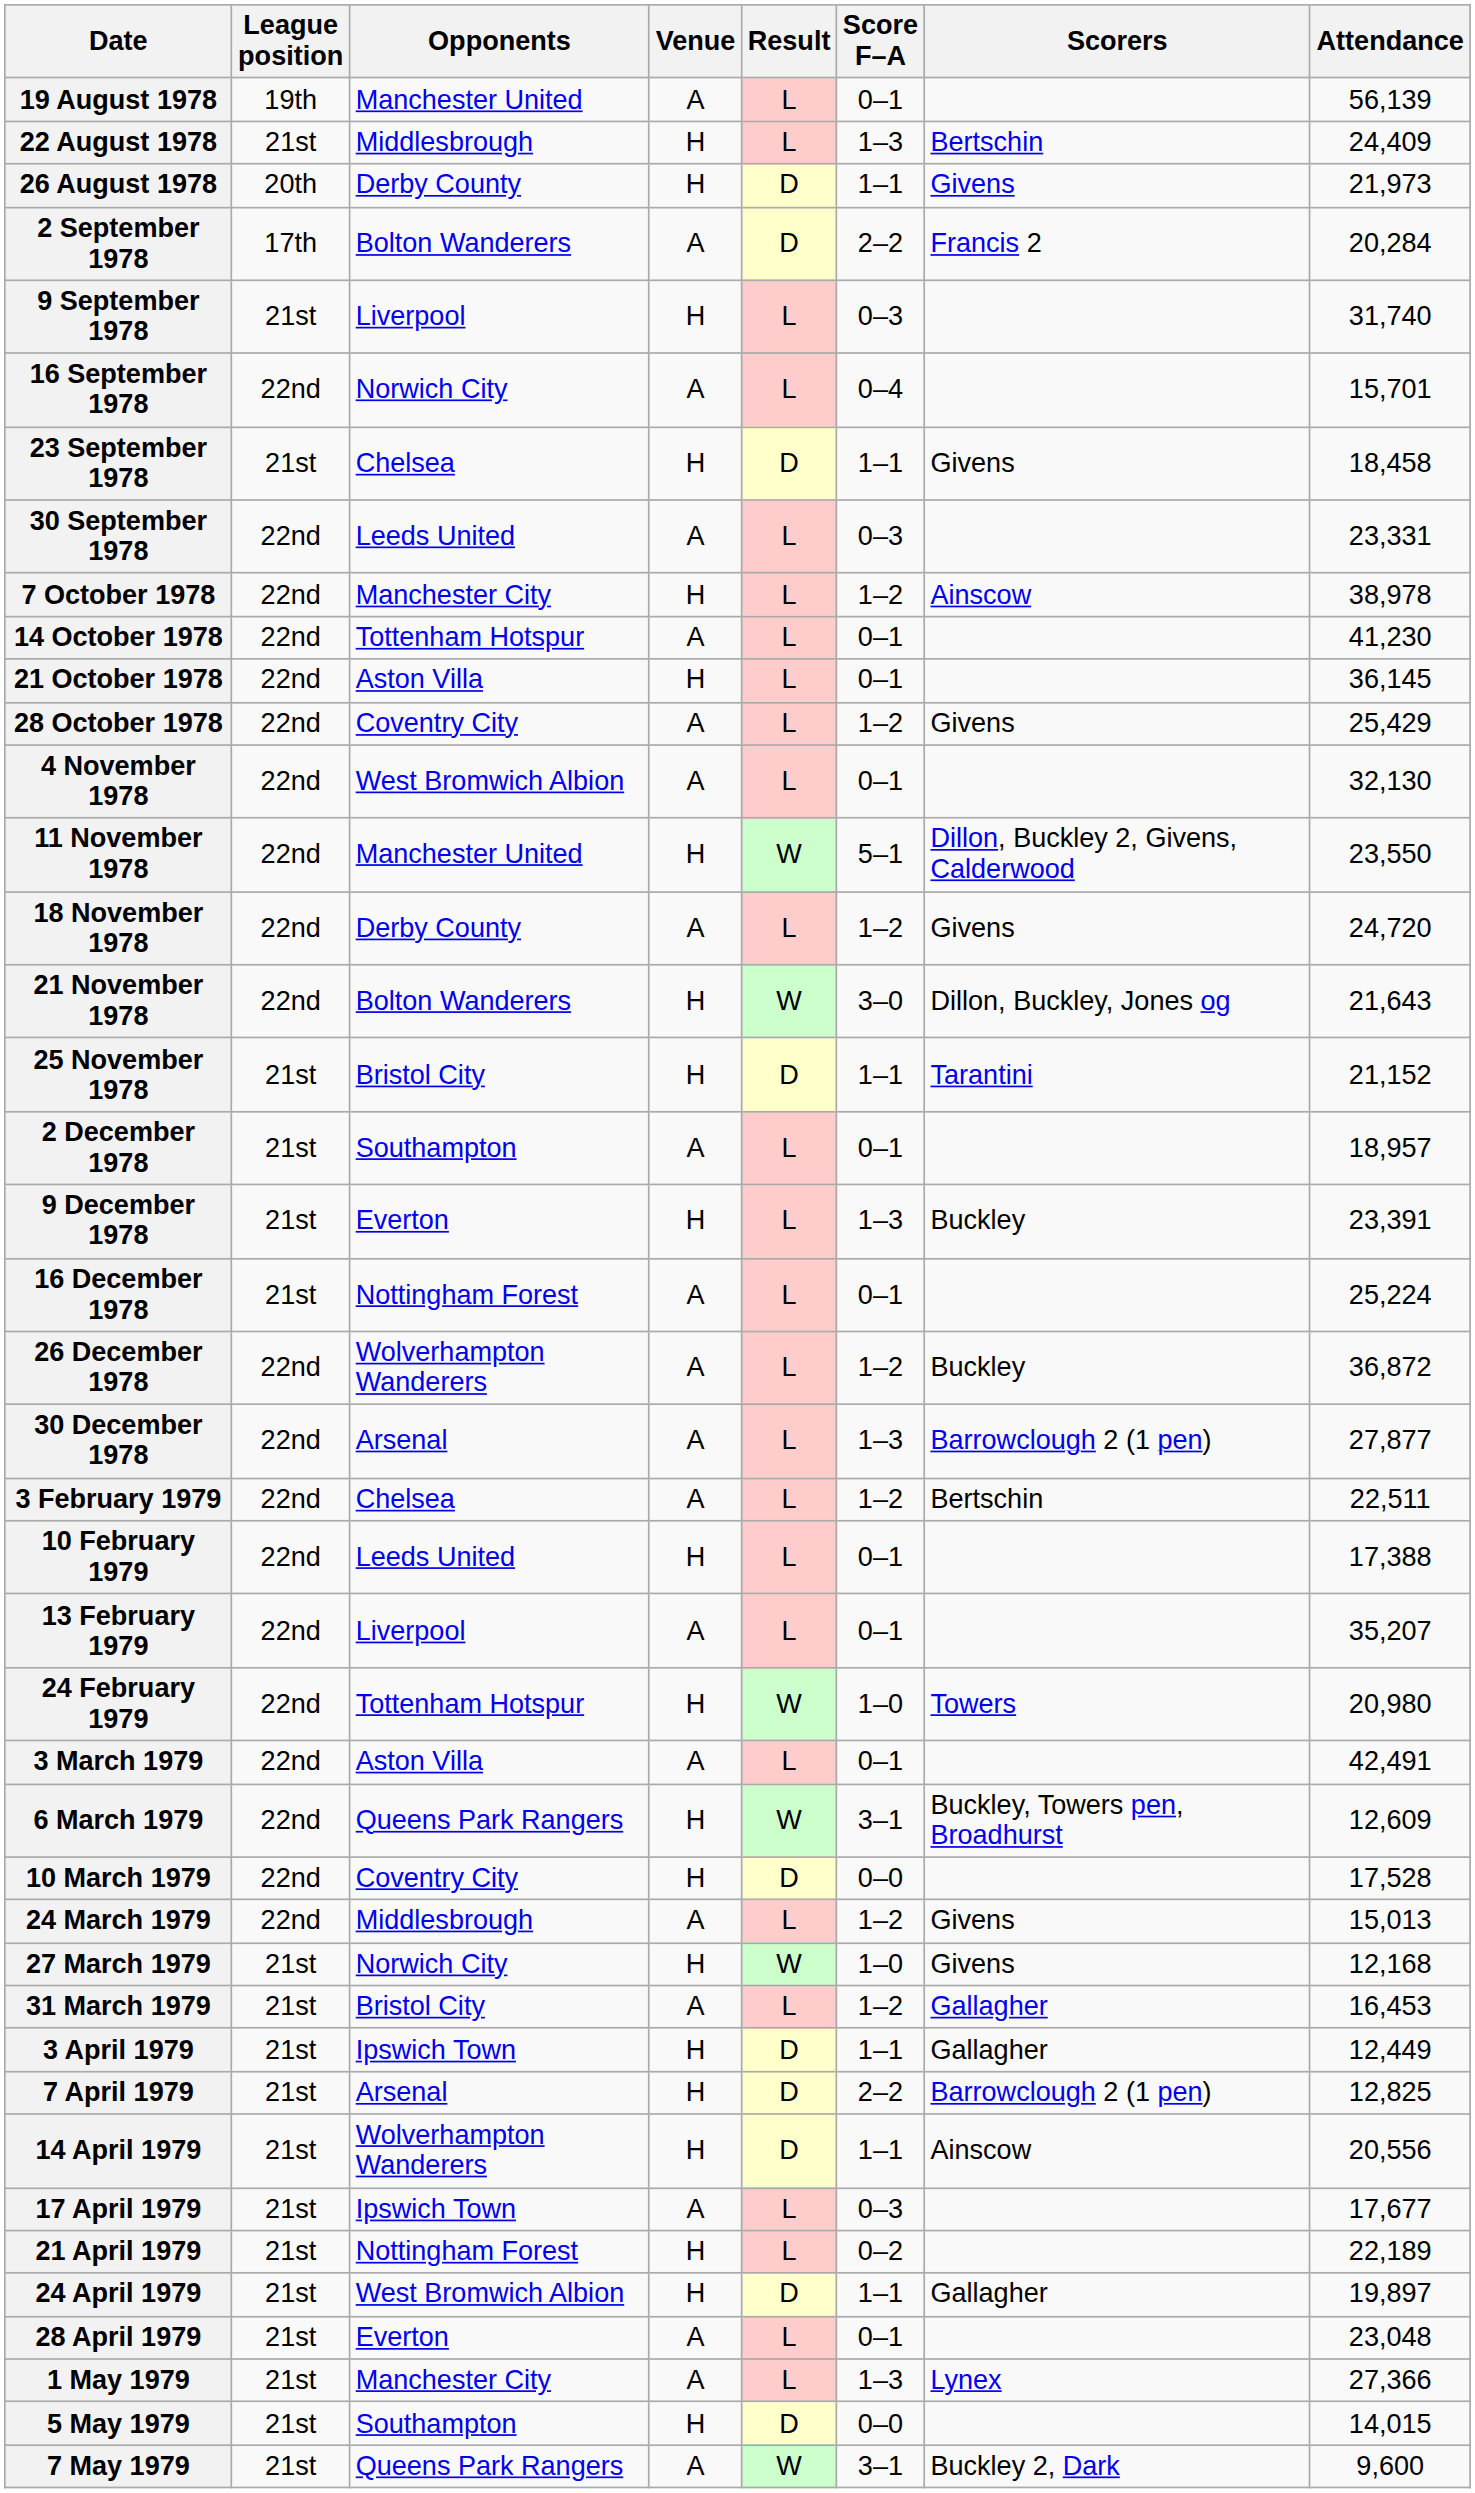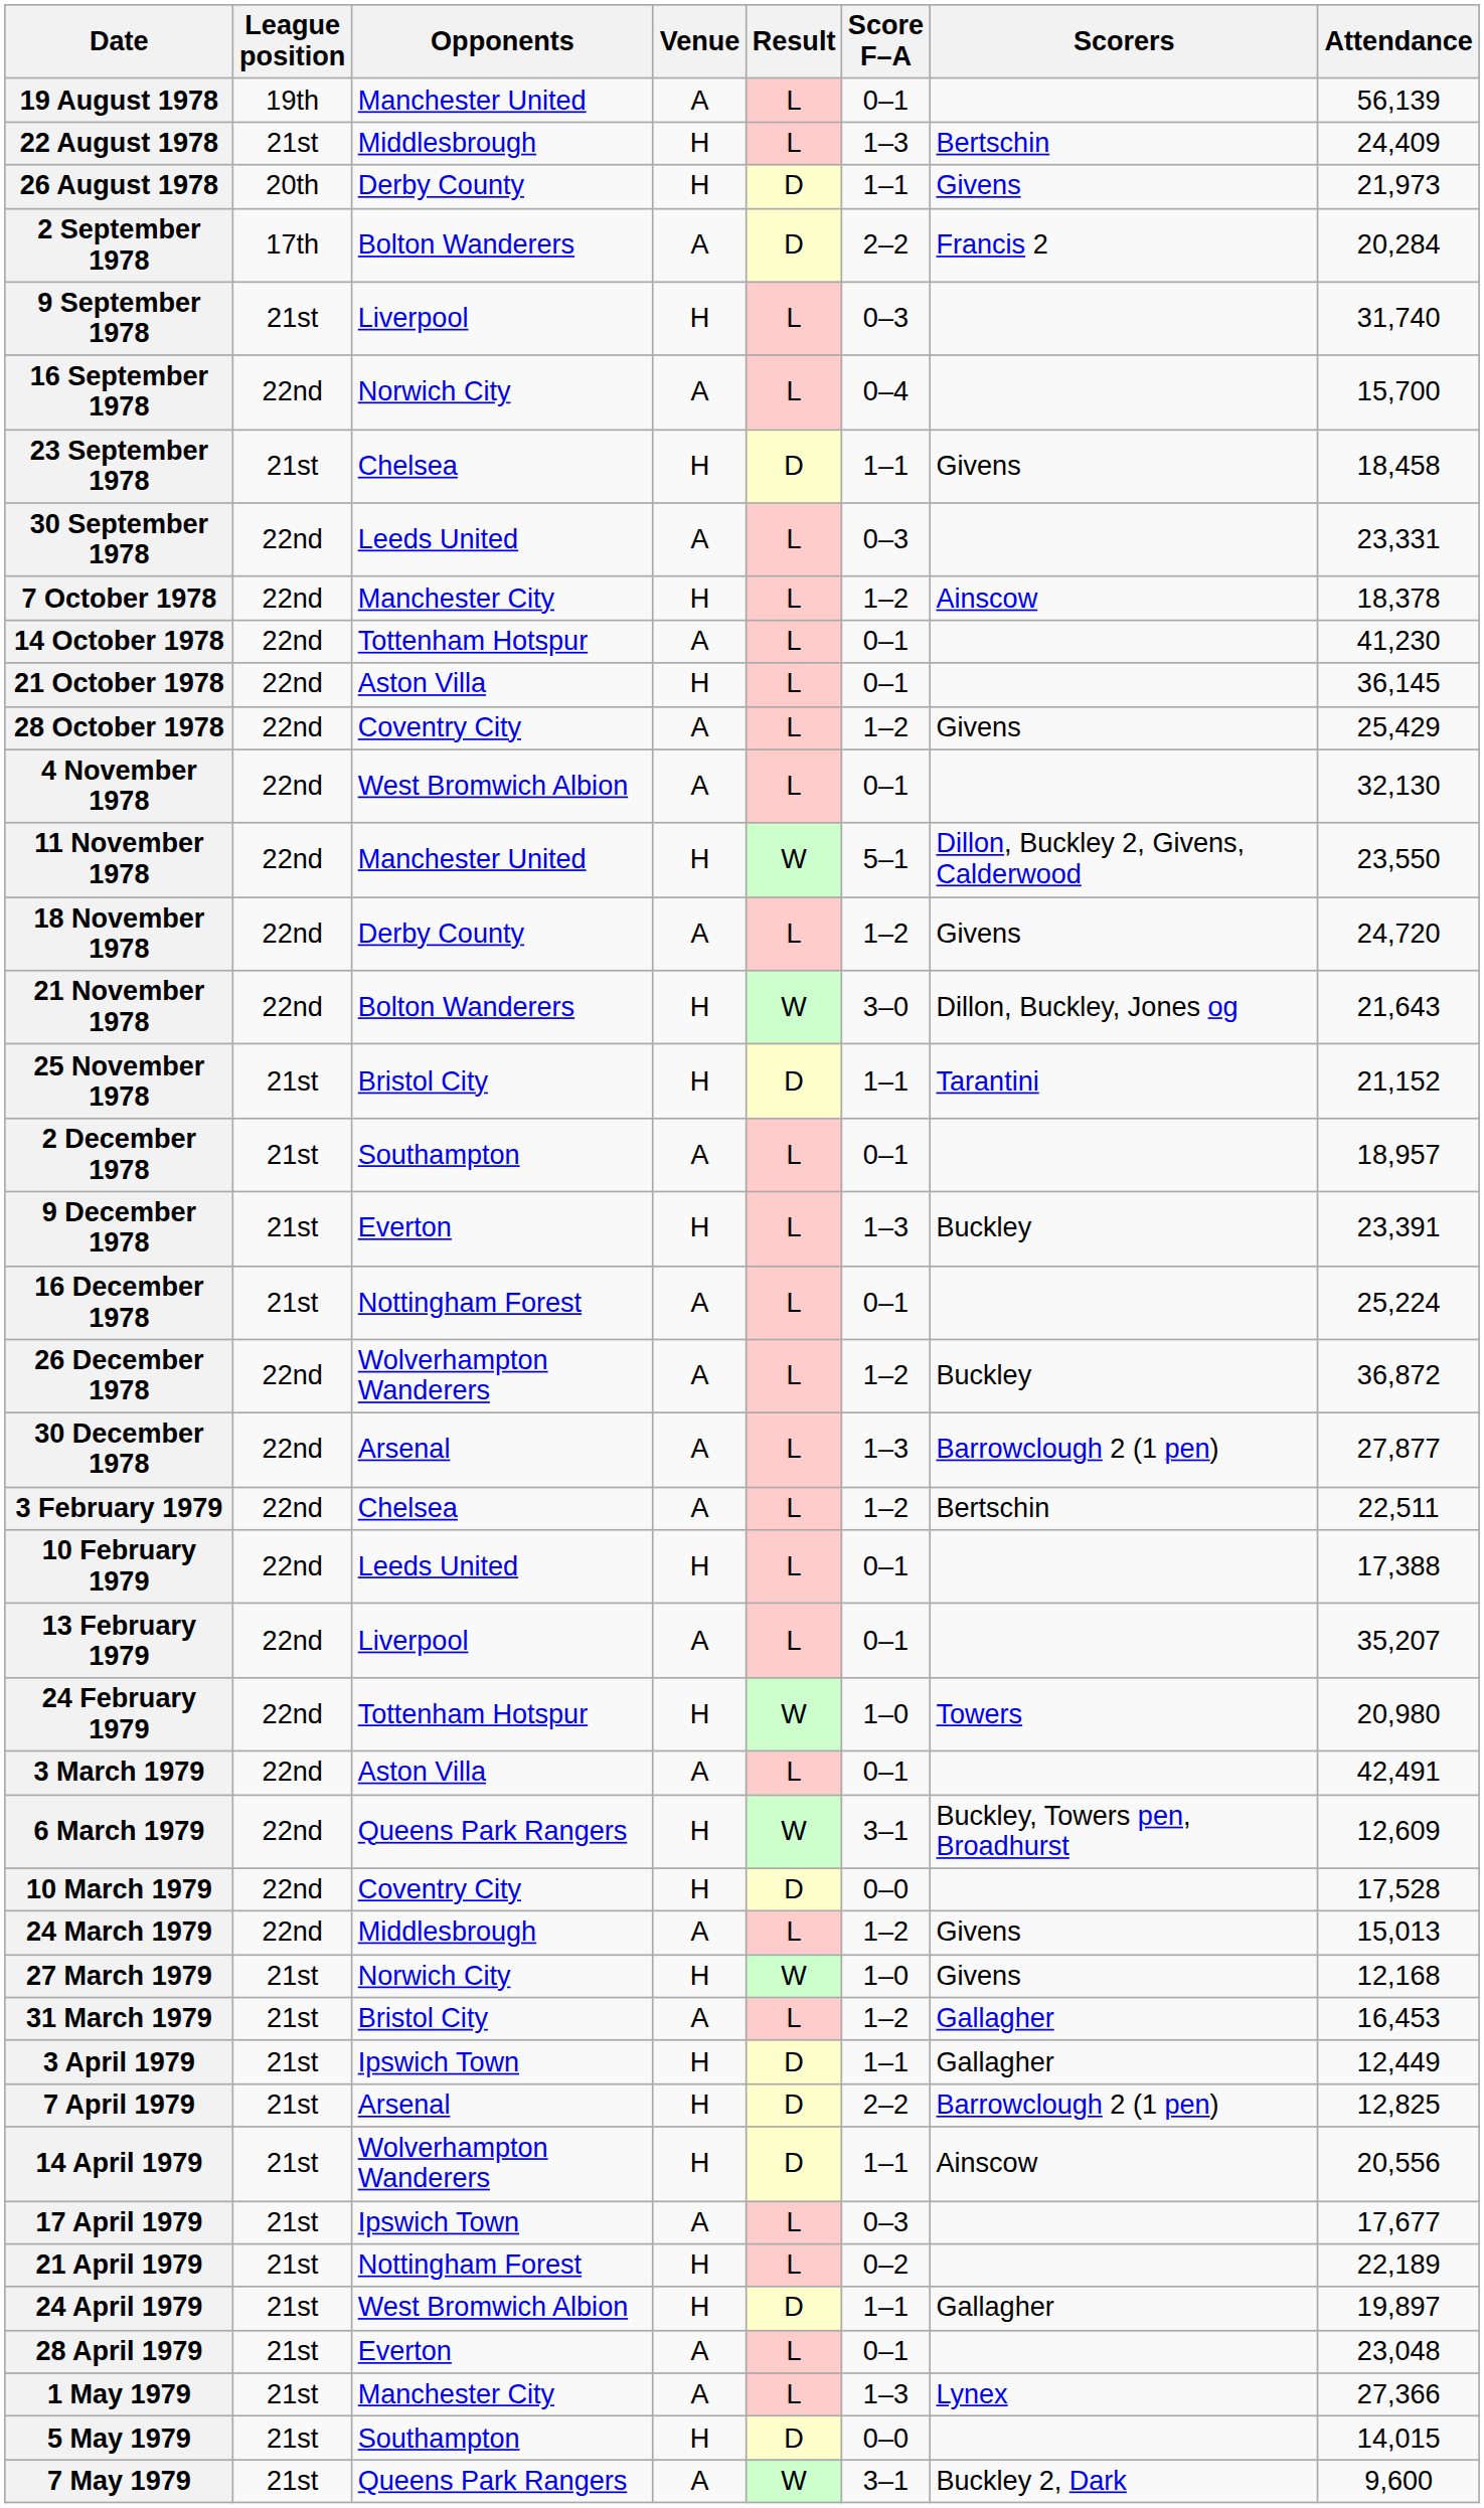16 September 1978 | Attendance: 15,701 -> 15,700
7 October 1978 | Attendance: 38,978 -> 18,378
